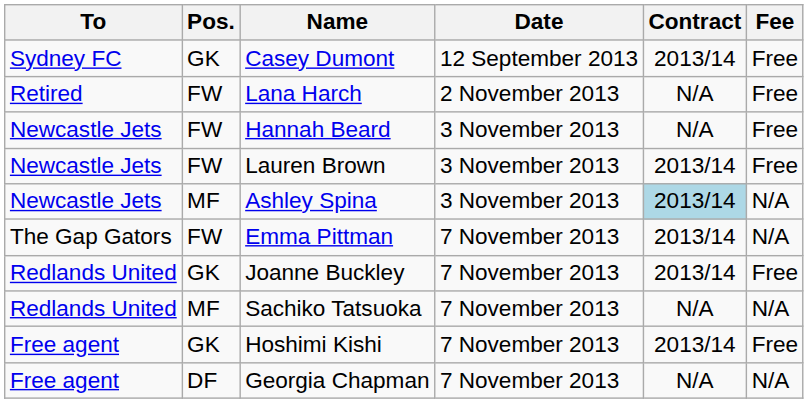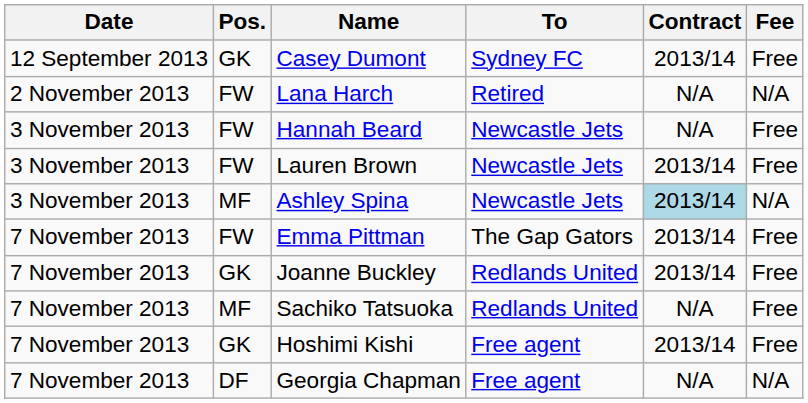columns swapped: Date <-> To
Lana Harch | Fee: Free -> N/A
Emma Pittman | Fee: N/A -> Free
Sachiko Tatsuoka | Fee: N/A -> Free
